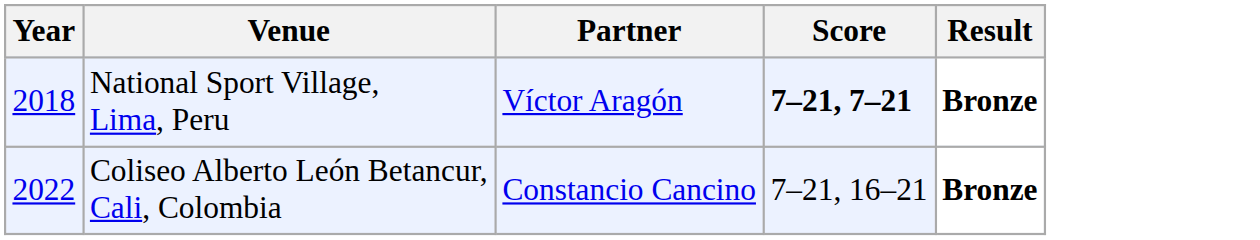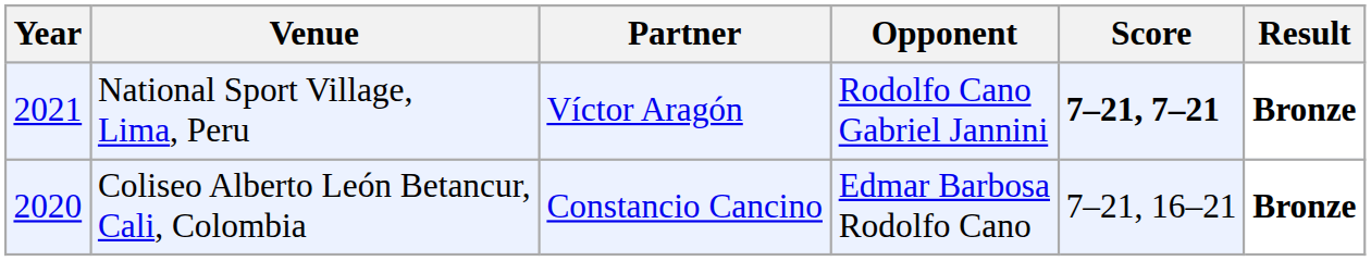+ column: Opponent | Rodolfo Cano Gabriel Jannini | Edmar Barbosa Rodolfo Cano
National Sport Village, Lima, Peru | Year: 2018 -> 2021
Coliseo Alberto León Betancur, Cali, Colombia | Year: 2022 -> 2020
